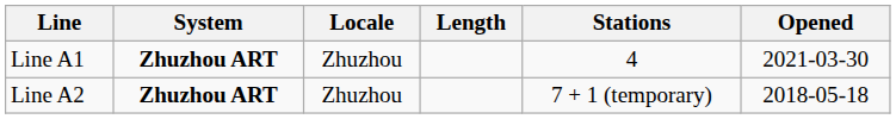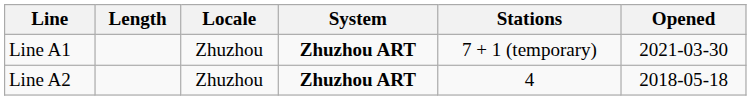columns swapped: System <-> Length
Line A1 | Stations: 4 -> 7 + 1 (temporary)
Line A2 | Stations: 7 + 1 (temporary) -> 4
